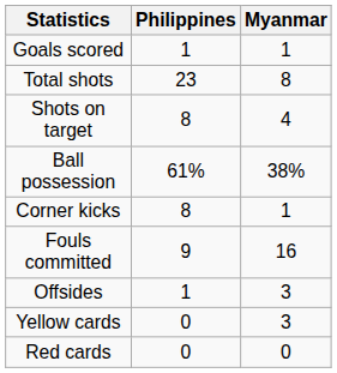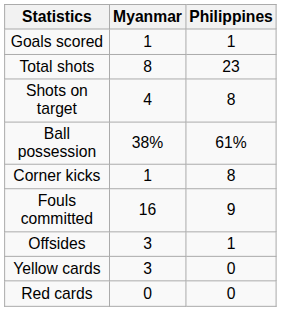columns swapped: Philippines <-> Myanmar
